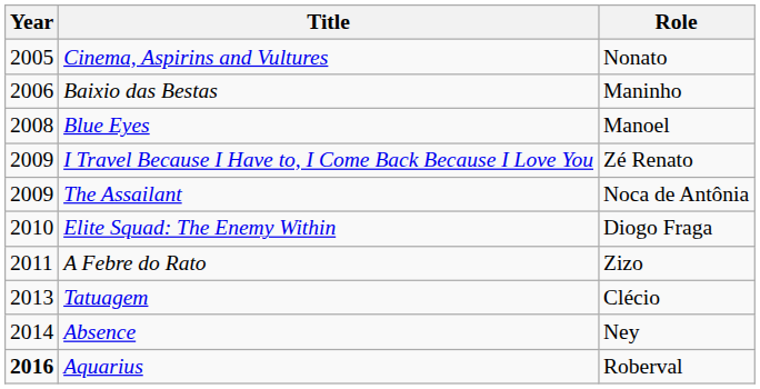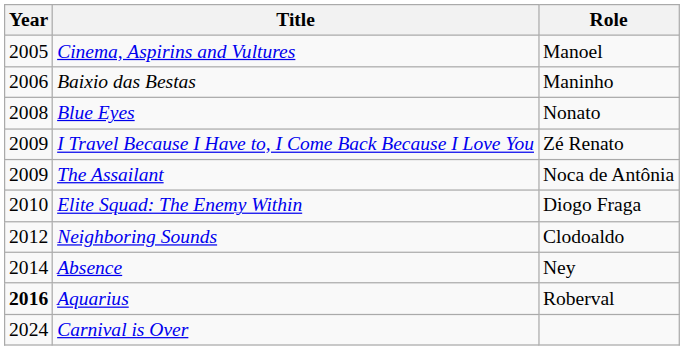Cinema, Aspirins and Vultures | Role: Nonato -> Manoel
Blue Eyes | Role: Manoel -> Nonato
- row: 2011 | A Febre do Rato | Zizo
+ row: 2012 | Neighboring Sounds | Clodoaldo
- row: 2013 | Tatuagem | Clécio
+ row: 2024 | Carnival is Over
